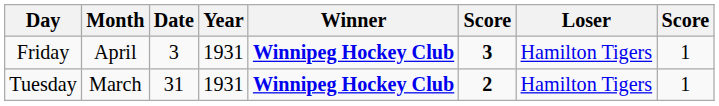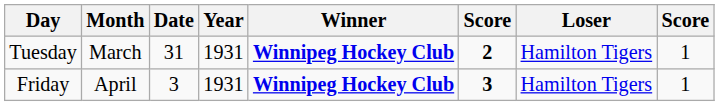rows swapped: Tuesday <-> Friday
